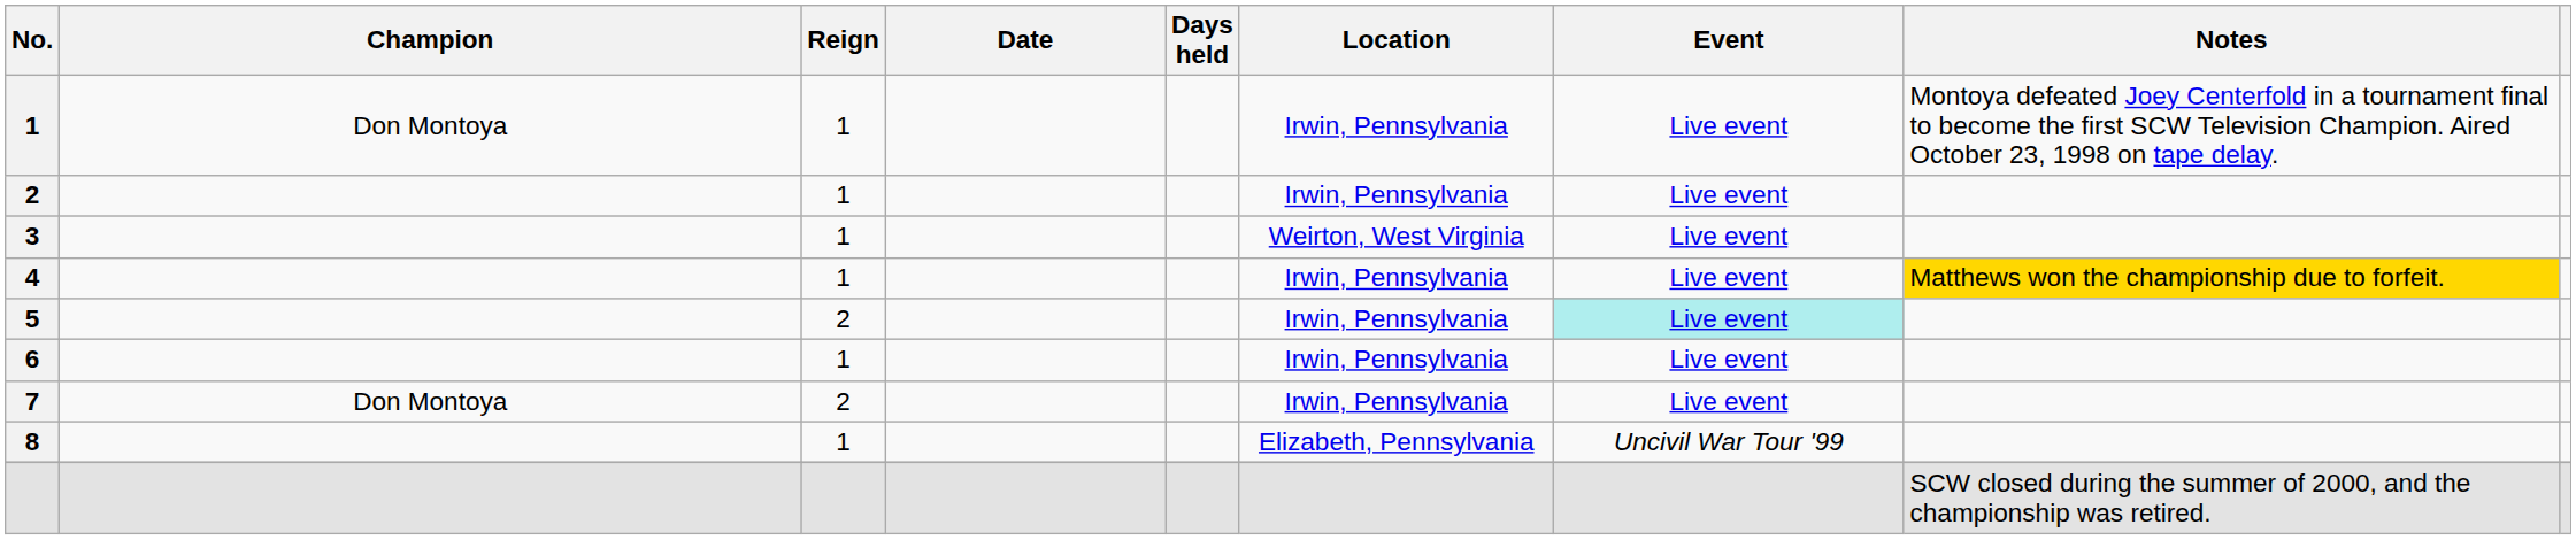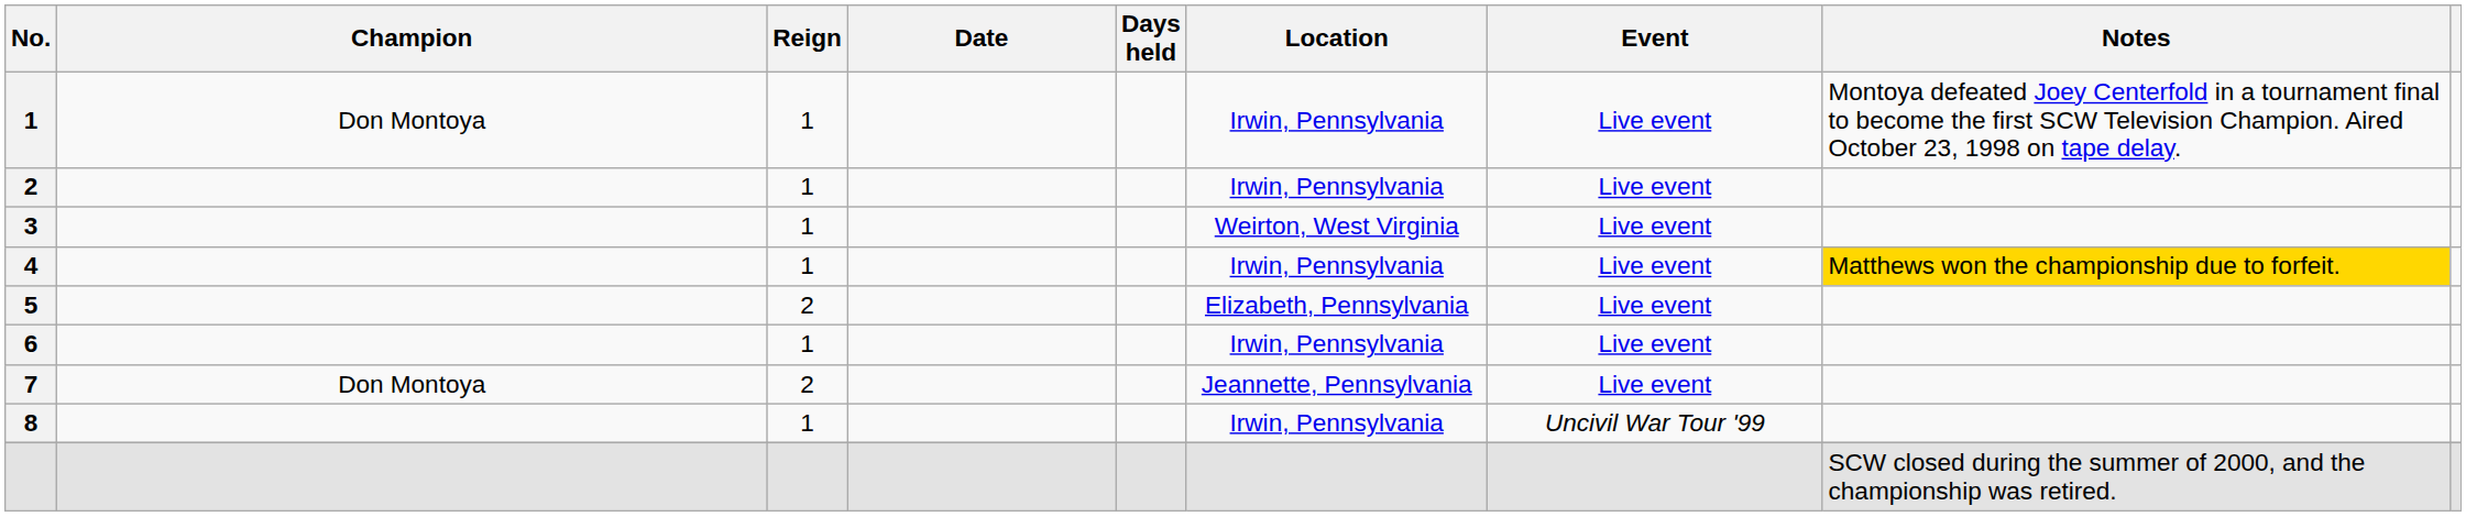5 | Location: Irwin, Pennsylvania -> Elizabeth, Pennsylvania
5 | Event: paleturquoise background -> no background
7 | Location: Irwin, Pennsylvania -> Jeannette, Pennsylvania
8 | Location: Elizabeth, Pennsylvania -> Irwin, Pennsylvania
